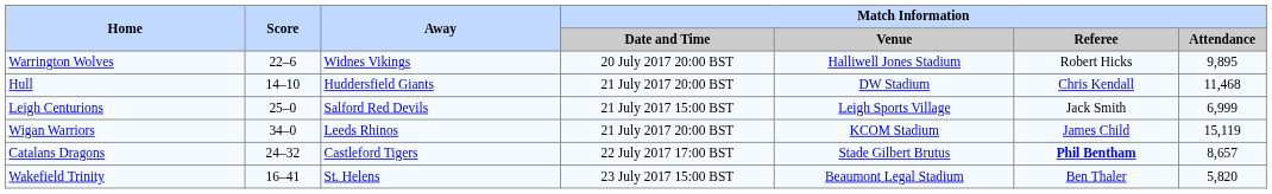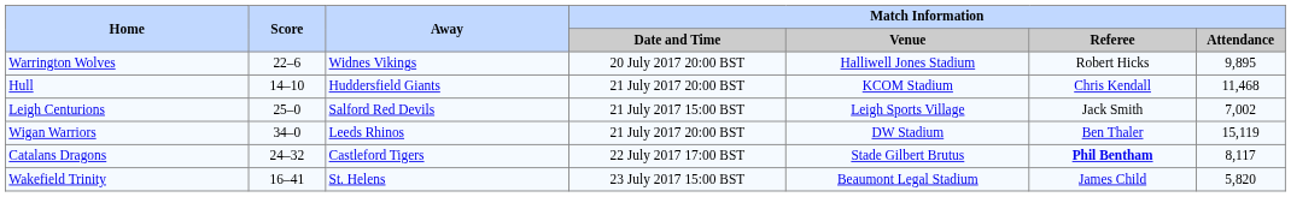Hull | Match Information / Venue: DW Stadium -> KCOM Stadium
Leigh Centurions | Match Information / Attendance: 6,999 -> 7,002
Wigan Warriors | Match Information / Venue: KCOM Stadium -> DW Stadium
Wigan Warriors | Match Information / Referee: James Child -> Ben Thaler
Catalans Dragons | Match Information / Attendance: 8,657 -> 8,117
Wakefield Trinity | Match Information / Referee: Ben Thaler -> James Child
